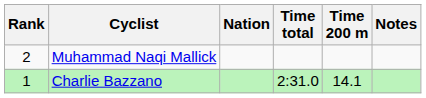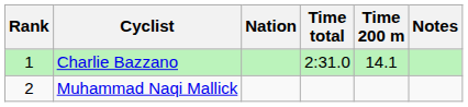rows swapped: Charlie Bazzano <-> Muhammad Naqi Mallick
